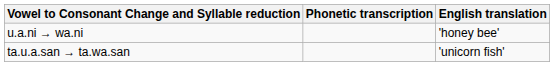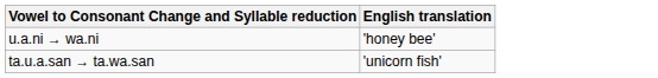- column: Phonetic transcription
